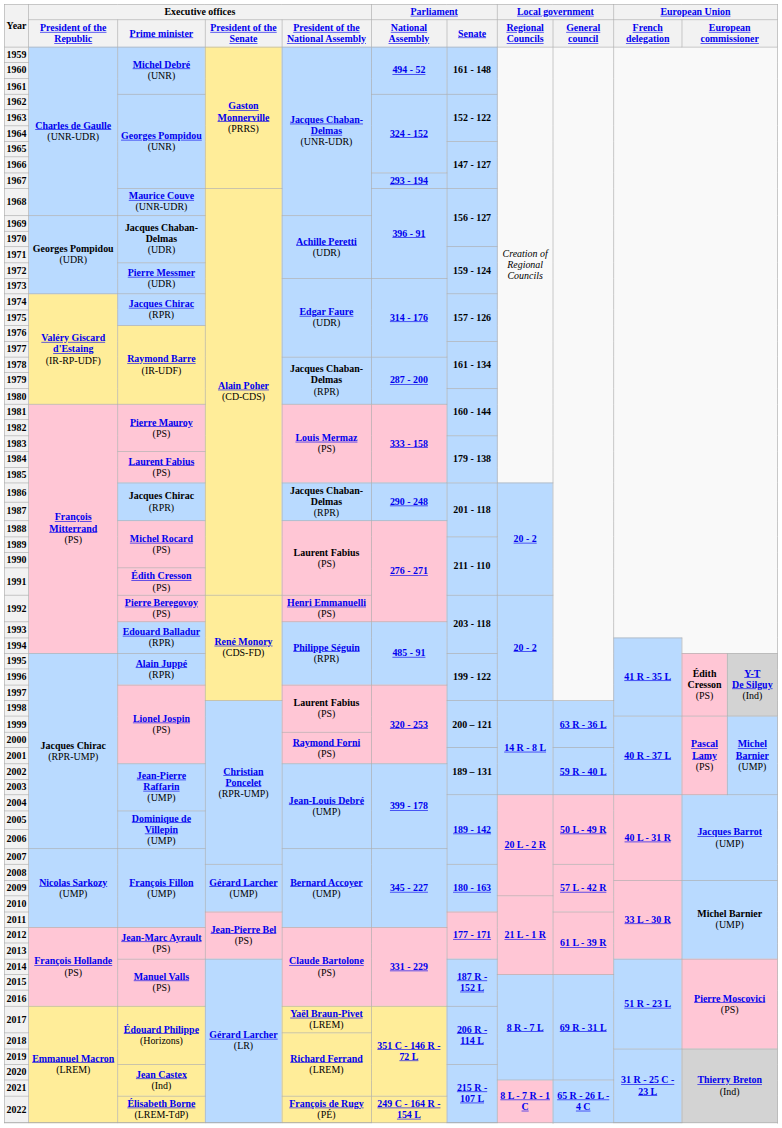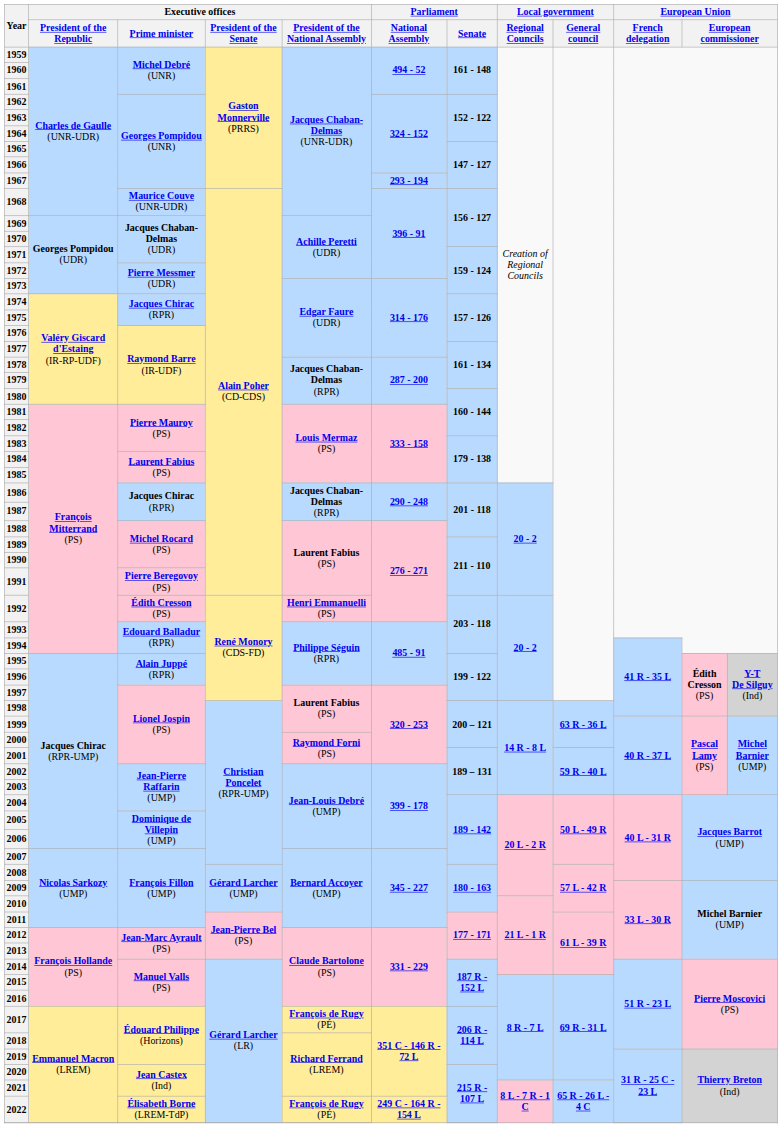1991 | Executive offices / Prime minister: Édith Cresson (PS) -> Pierre Beregovoy (PS)
1992 | Executive offices / Prime minister: Pierre Beregovoy (PS) -> Édith Cresson (PS)
2017 | Executive offices / President of the National Assembly: Yaël Braun-Pivet (LREM) -> François de Rugy (PÉ)
